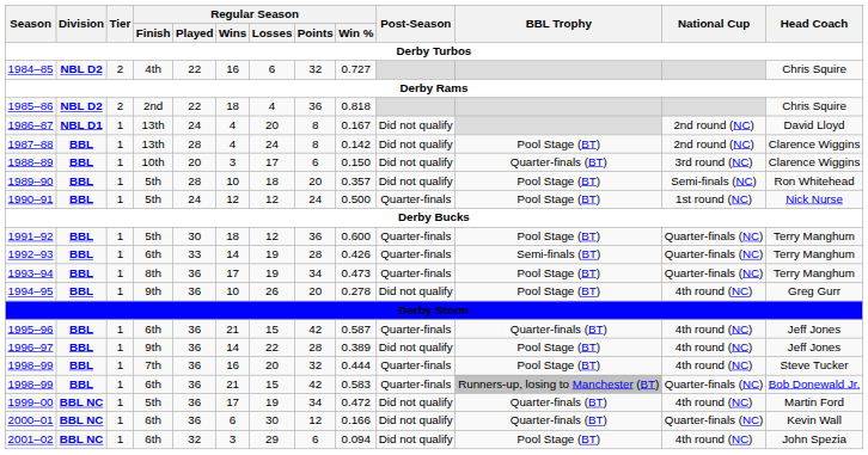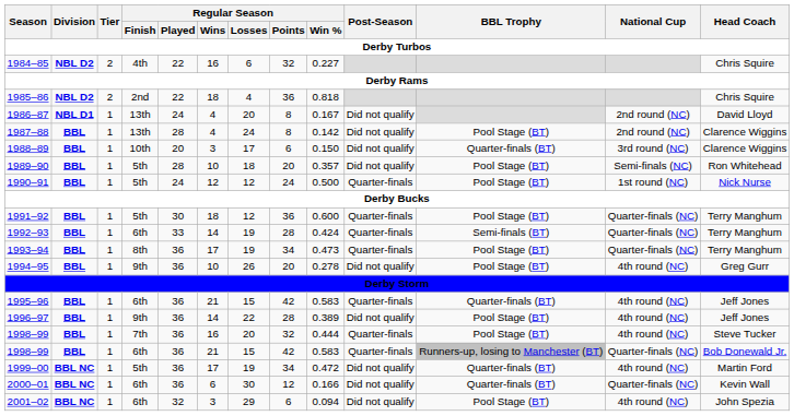1984–85 | Regular Season / Win %: 0.727 -> 0.227
1992–93 | Regular Season / Win %: 0.426 -> 0.424
1995–96 | Regular Season / Win %: 0.587 -> 0.583
